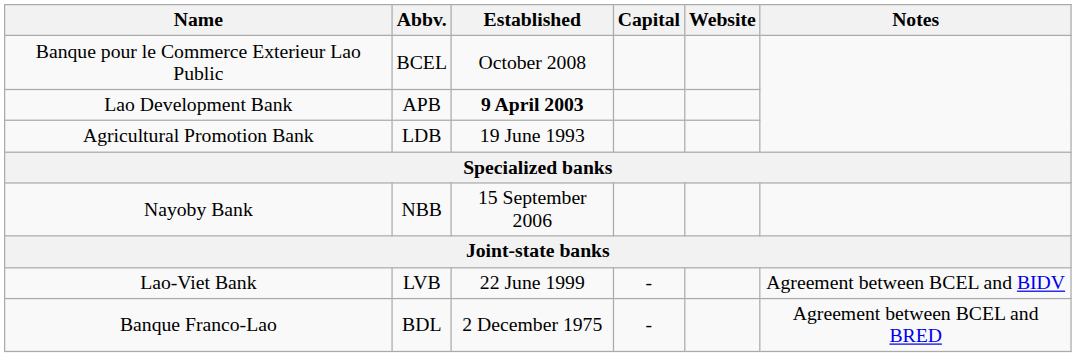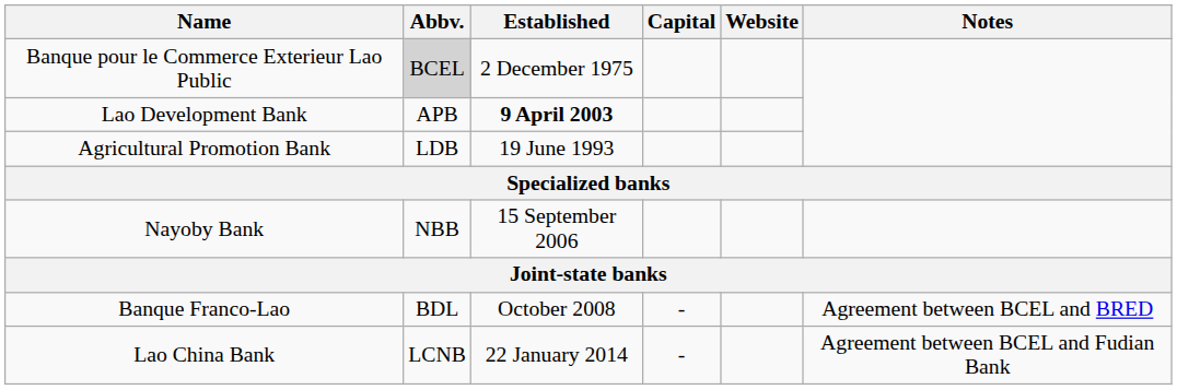Banque pour le Commerce Exterieur Lao Public | Abbv.: no background -> lightgrey background
Banque pour le Commerce Exterieur Lao Public | Established: October 2008 -> 2 December 1975
- row: Lao-Viet Bank | LVB | 22 June 1999 | - | Agreement between BCEL and BIDV
Banque Franco-Lao | Established: 2 December 1975 -> October 2008
+ row: Lao China Bank | LCNB | 22 January 2014 | - | Agreement between BCEL and Fudian Bank
